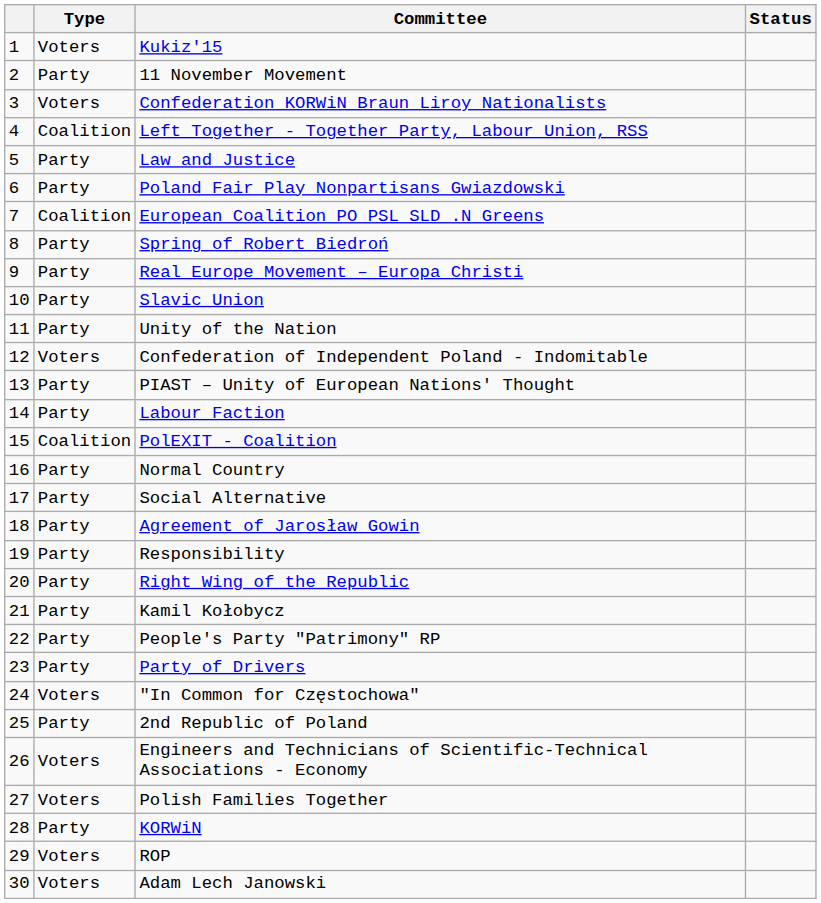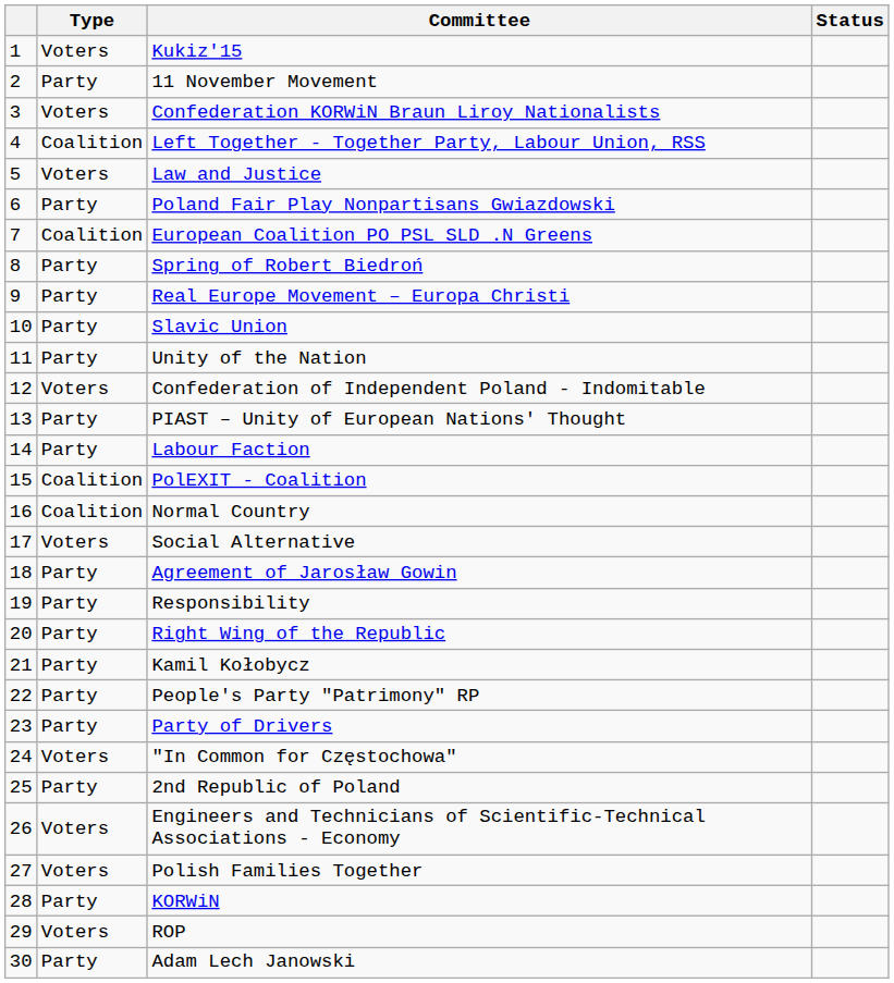Law and Justice | Type: Party -> Voters
Normal Country | Type: Party -> Coalition
Social Alternative | Type: Party -> Voters
Adam Lech Janowski | Type: Voters -> Party
